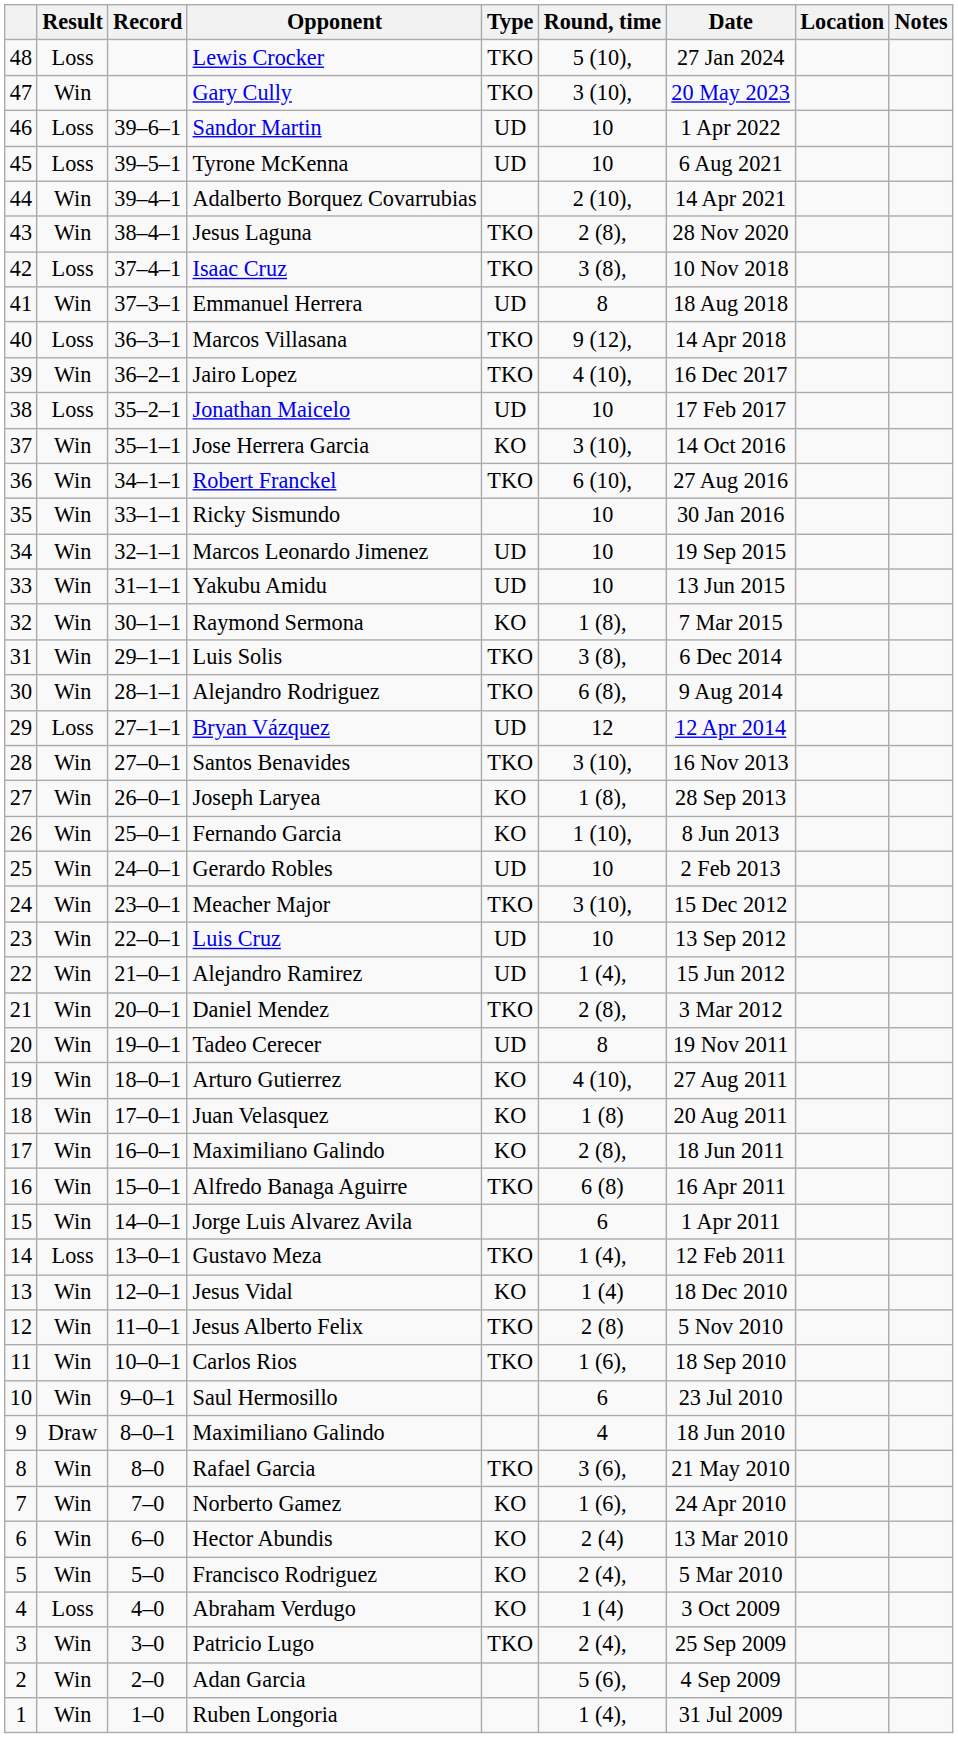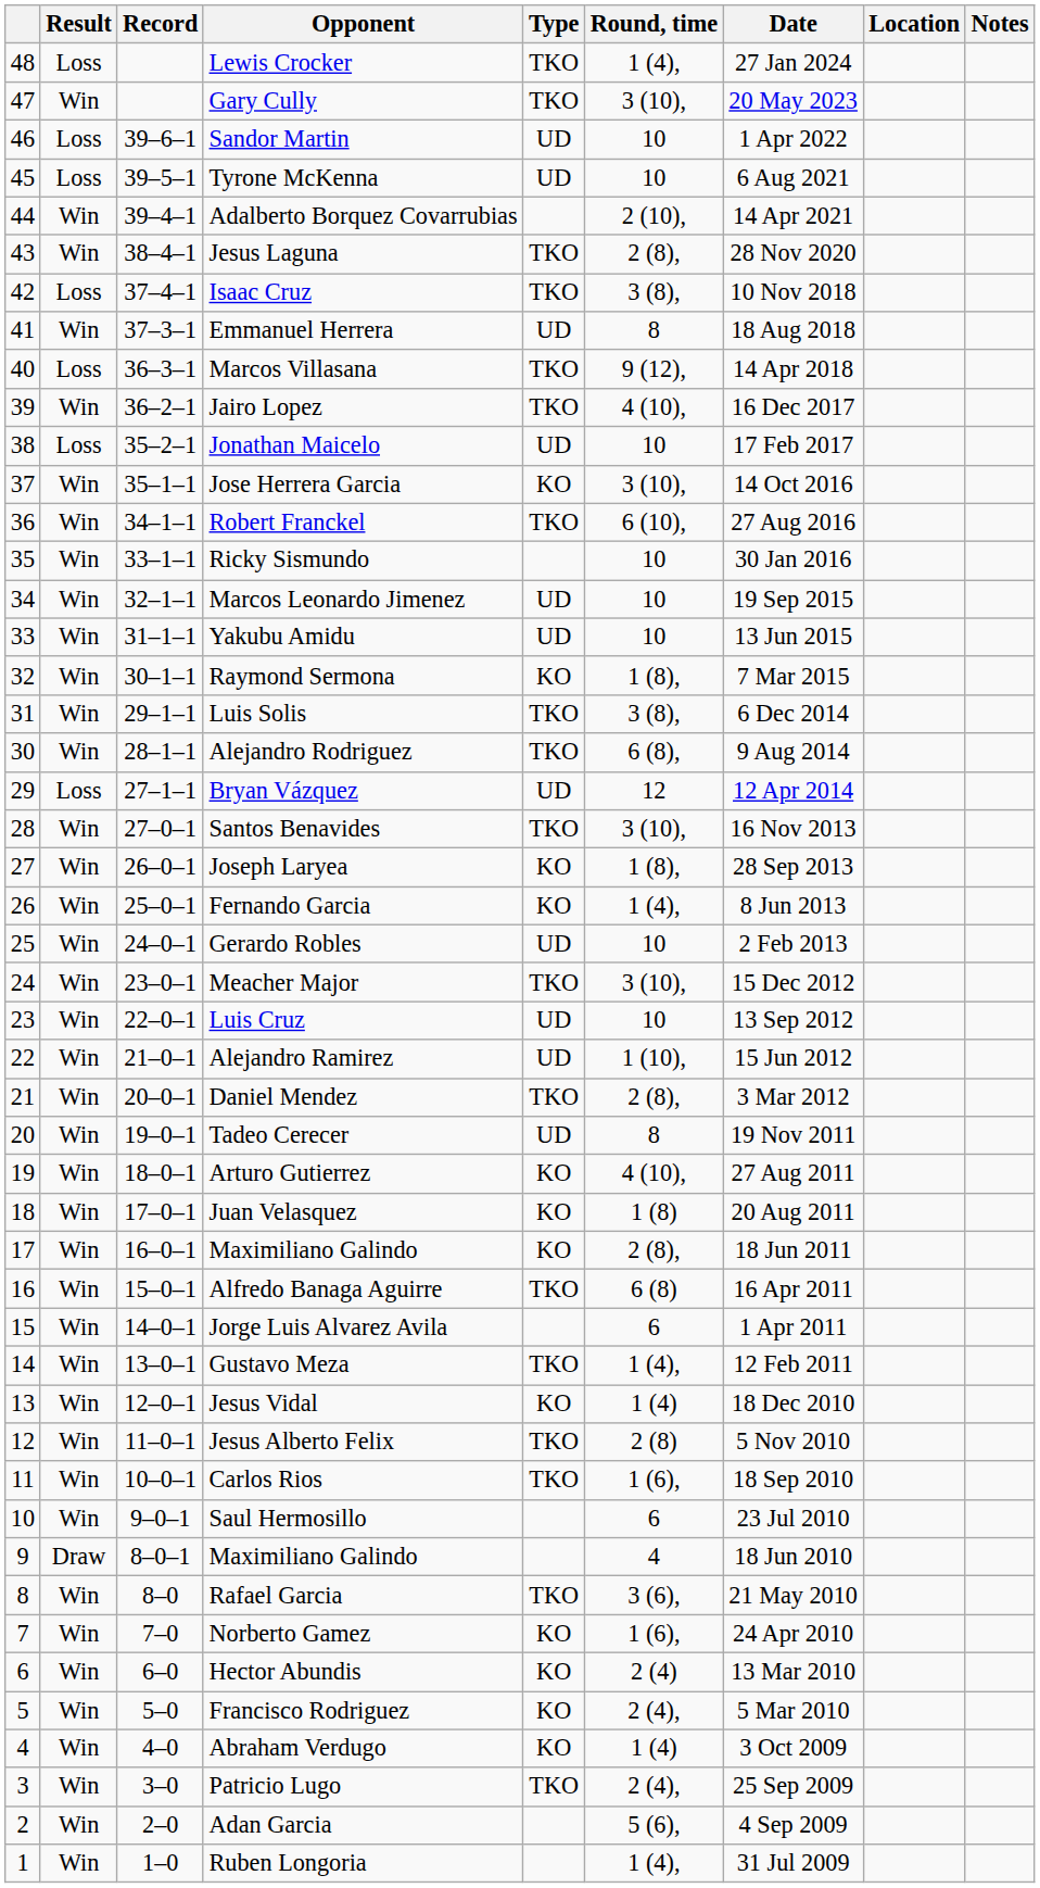Lewis Crocker | Round, time: 5 (10), -> 1 (4),
Fernando Garcia | Round, time: 1 (10), -> 1 (4),
Alejandro Ramirez | Round, time: 1 (4), -> 1 (10),
Gustavo Meza | Result: Loss -> Win
Abraham Verdugo | Result: Loss -> Win
